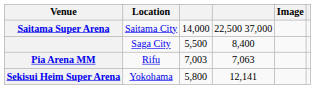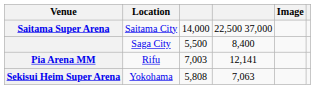Pia Arena MM | column 4: 7,063 -> 12,141
Sekisui Heim Super Arena | column 3: 5,800 -> 5,808
Sekisui Heim Super Arena | column 4: 12,141 -> 7,063
